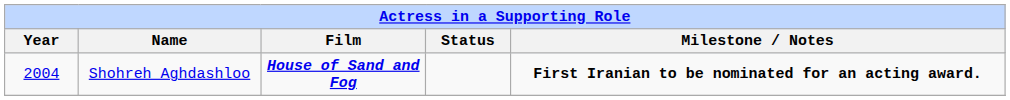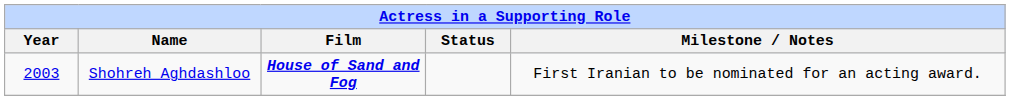Shohreh Aghdashloo | Year: 2004 -> 2003
Shohreh Aghdashloo | Milestone / Notes: bold -> normal
